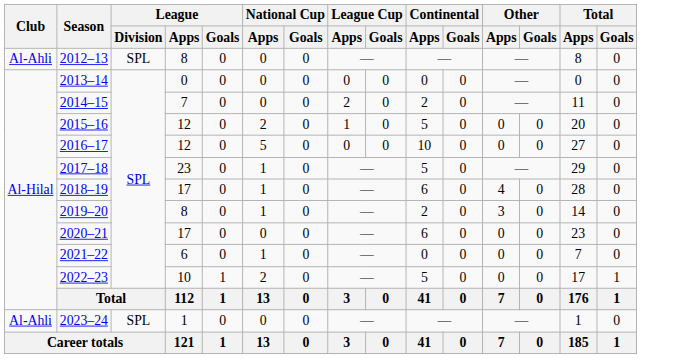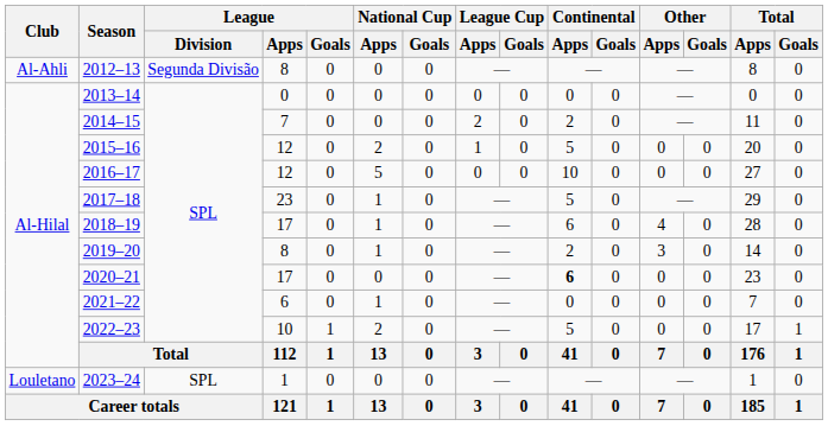2012–13 | League / Division: SPL -> Segunda Divisão
2020–21 | Continental / Apps: normal -> bold
2023–24 | Club: Al-Ahli -> Louletano
